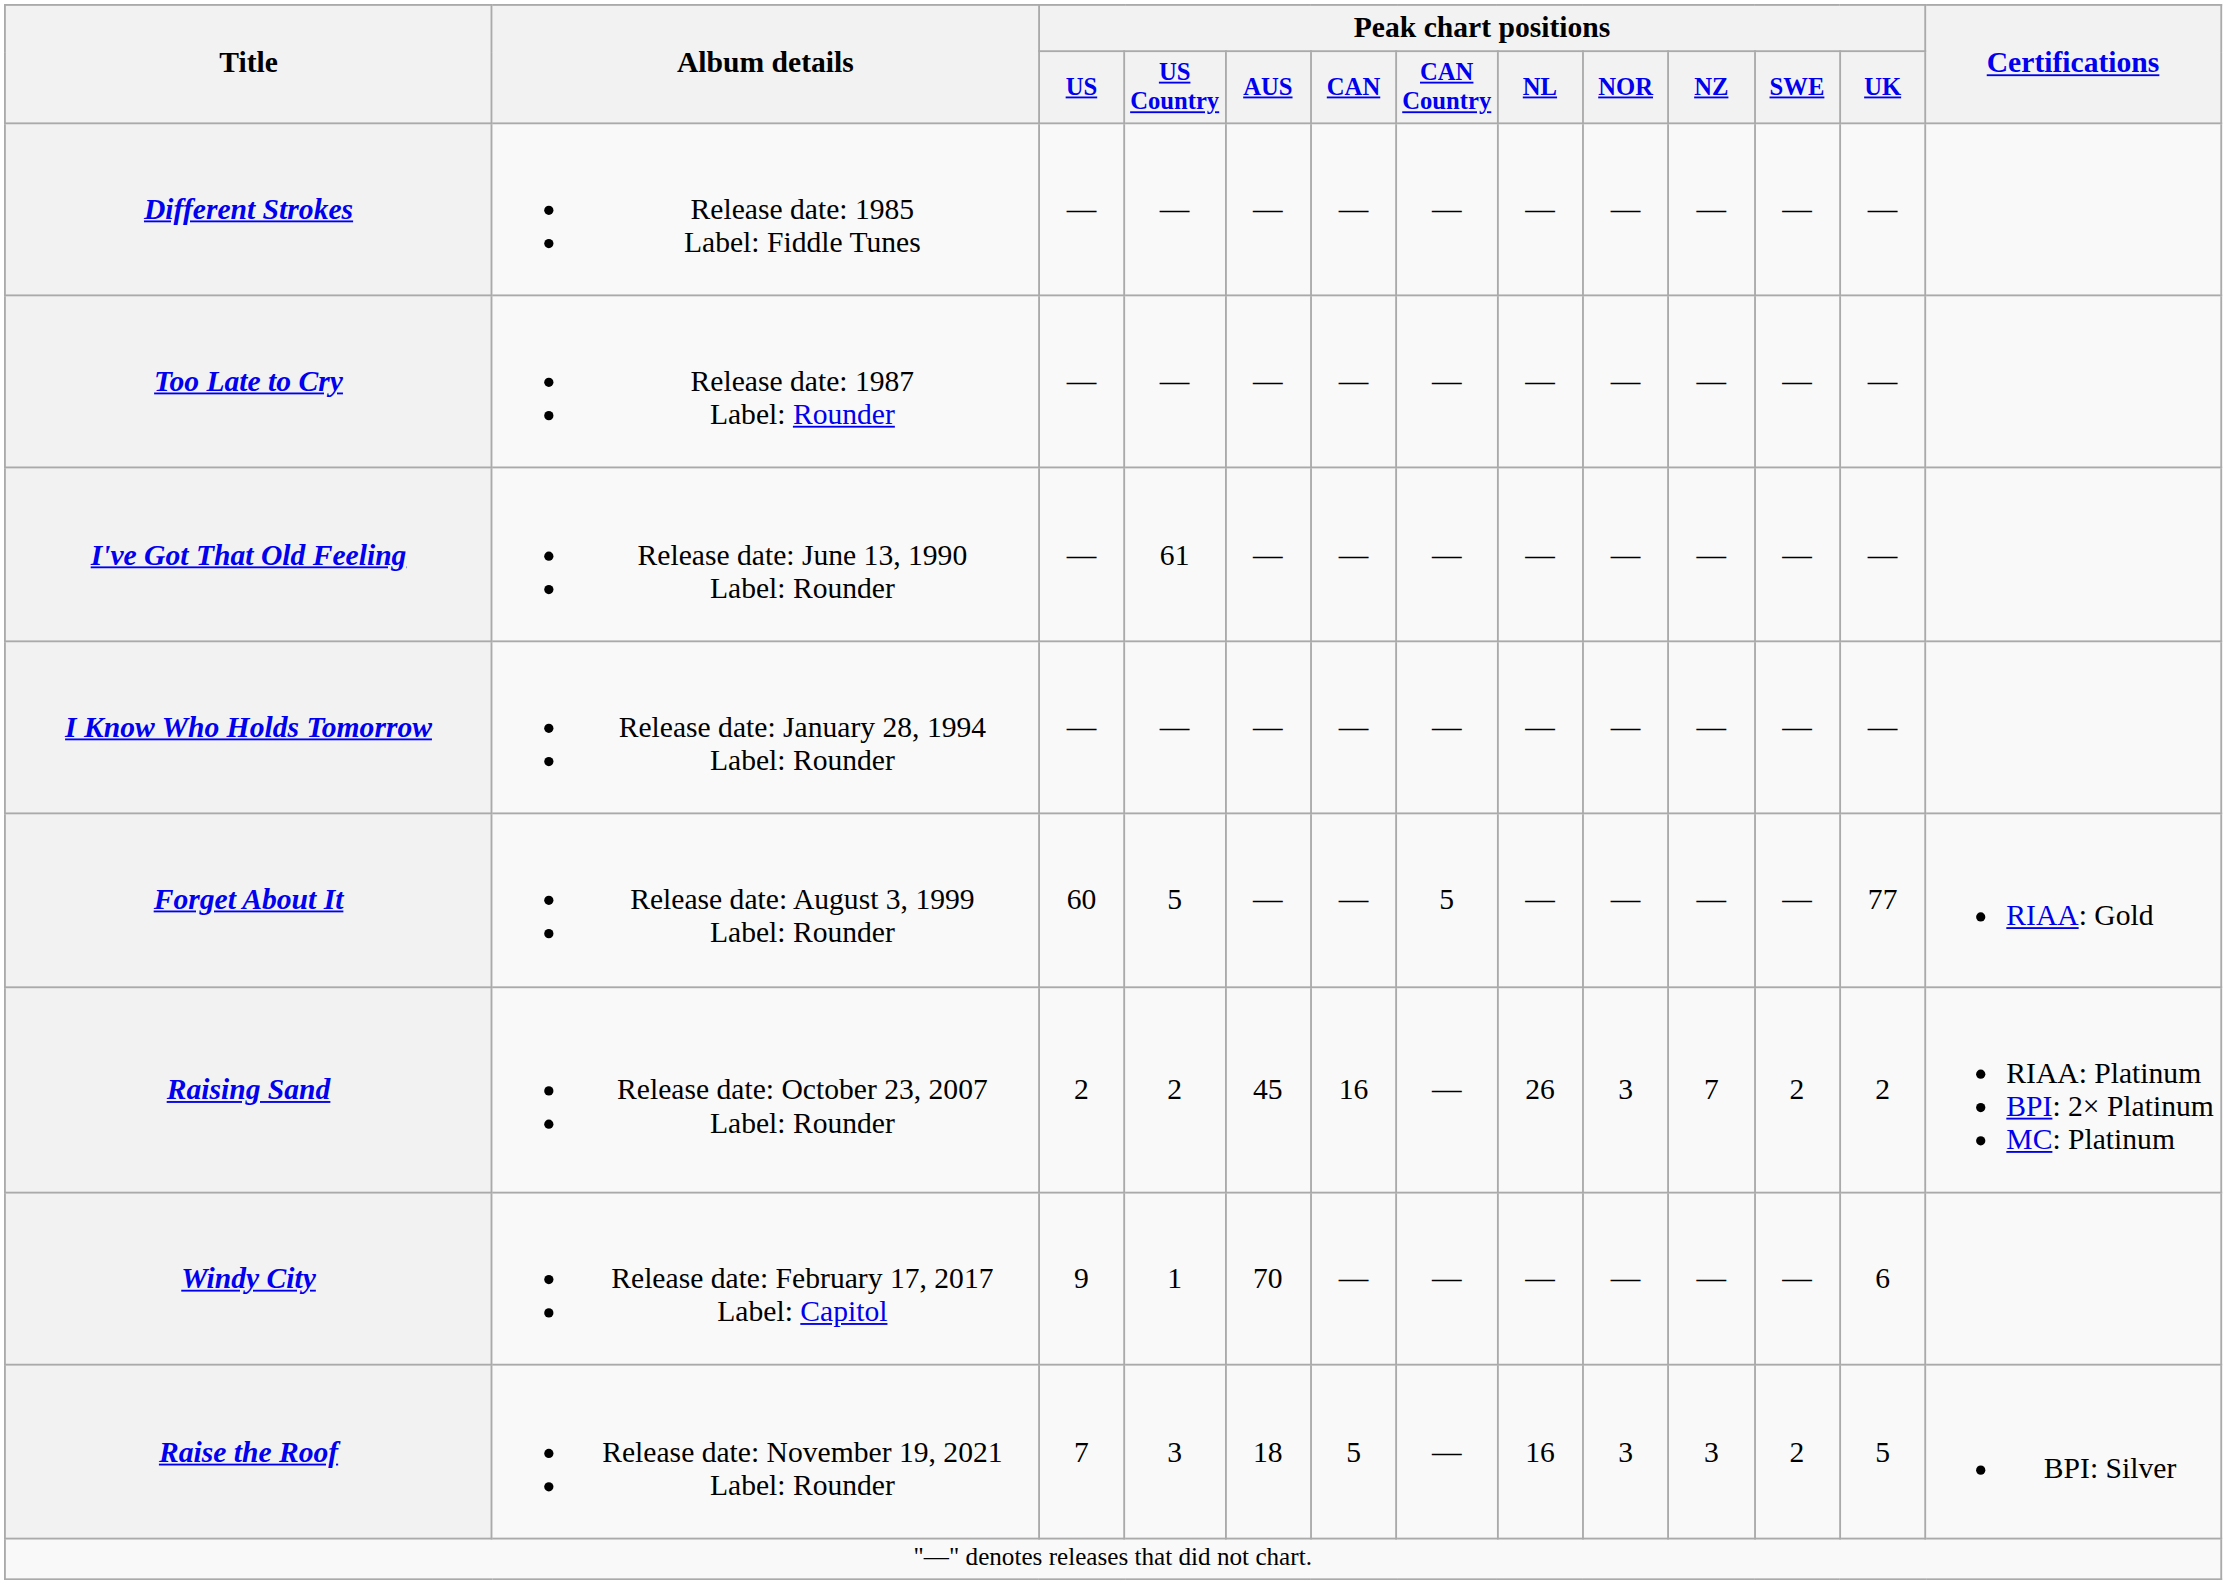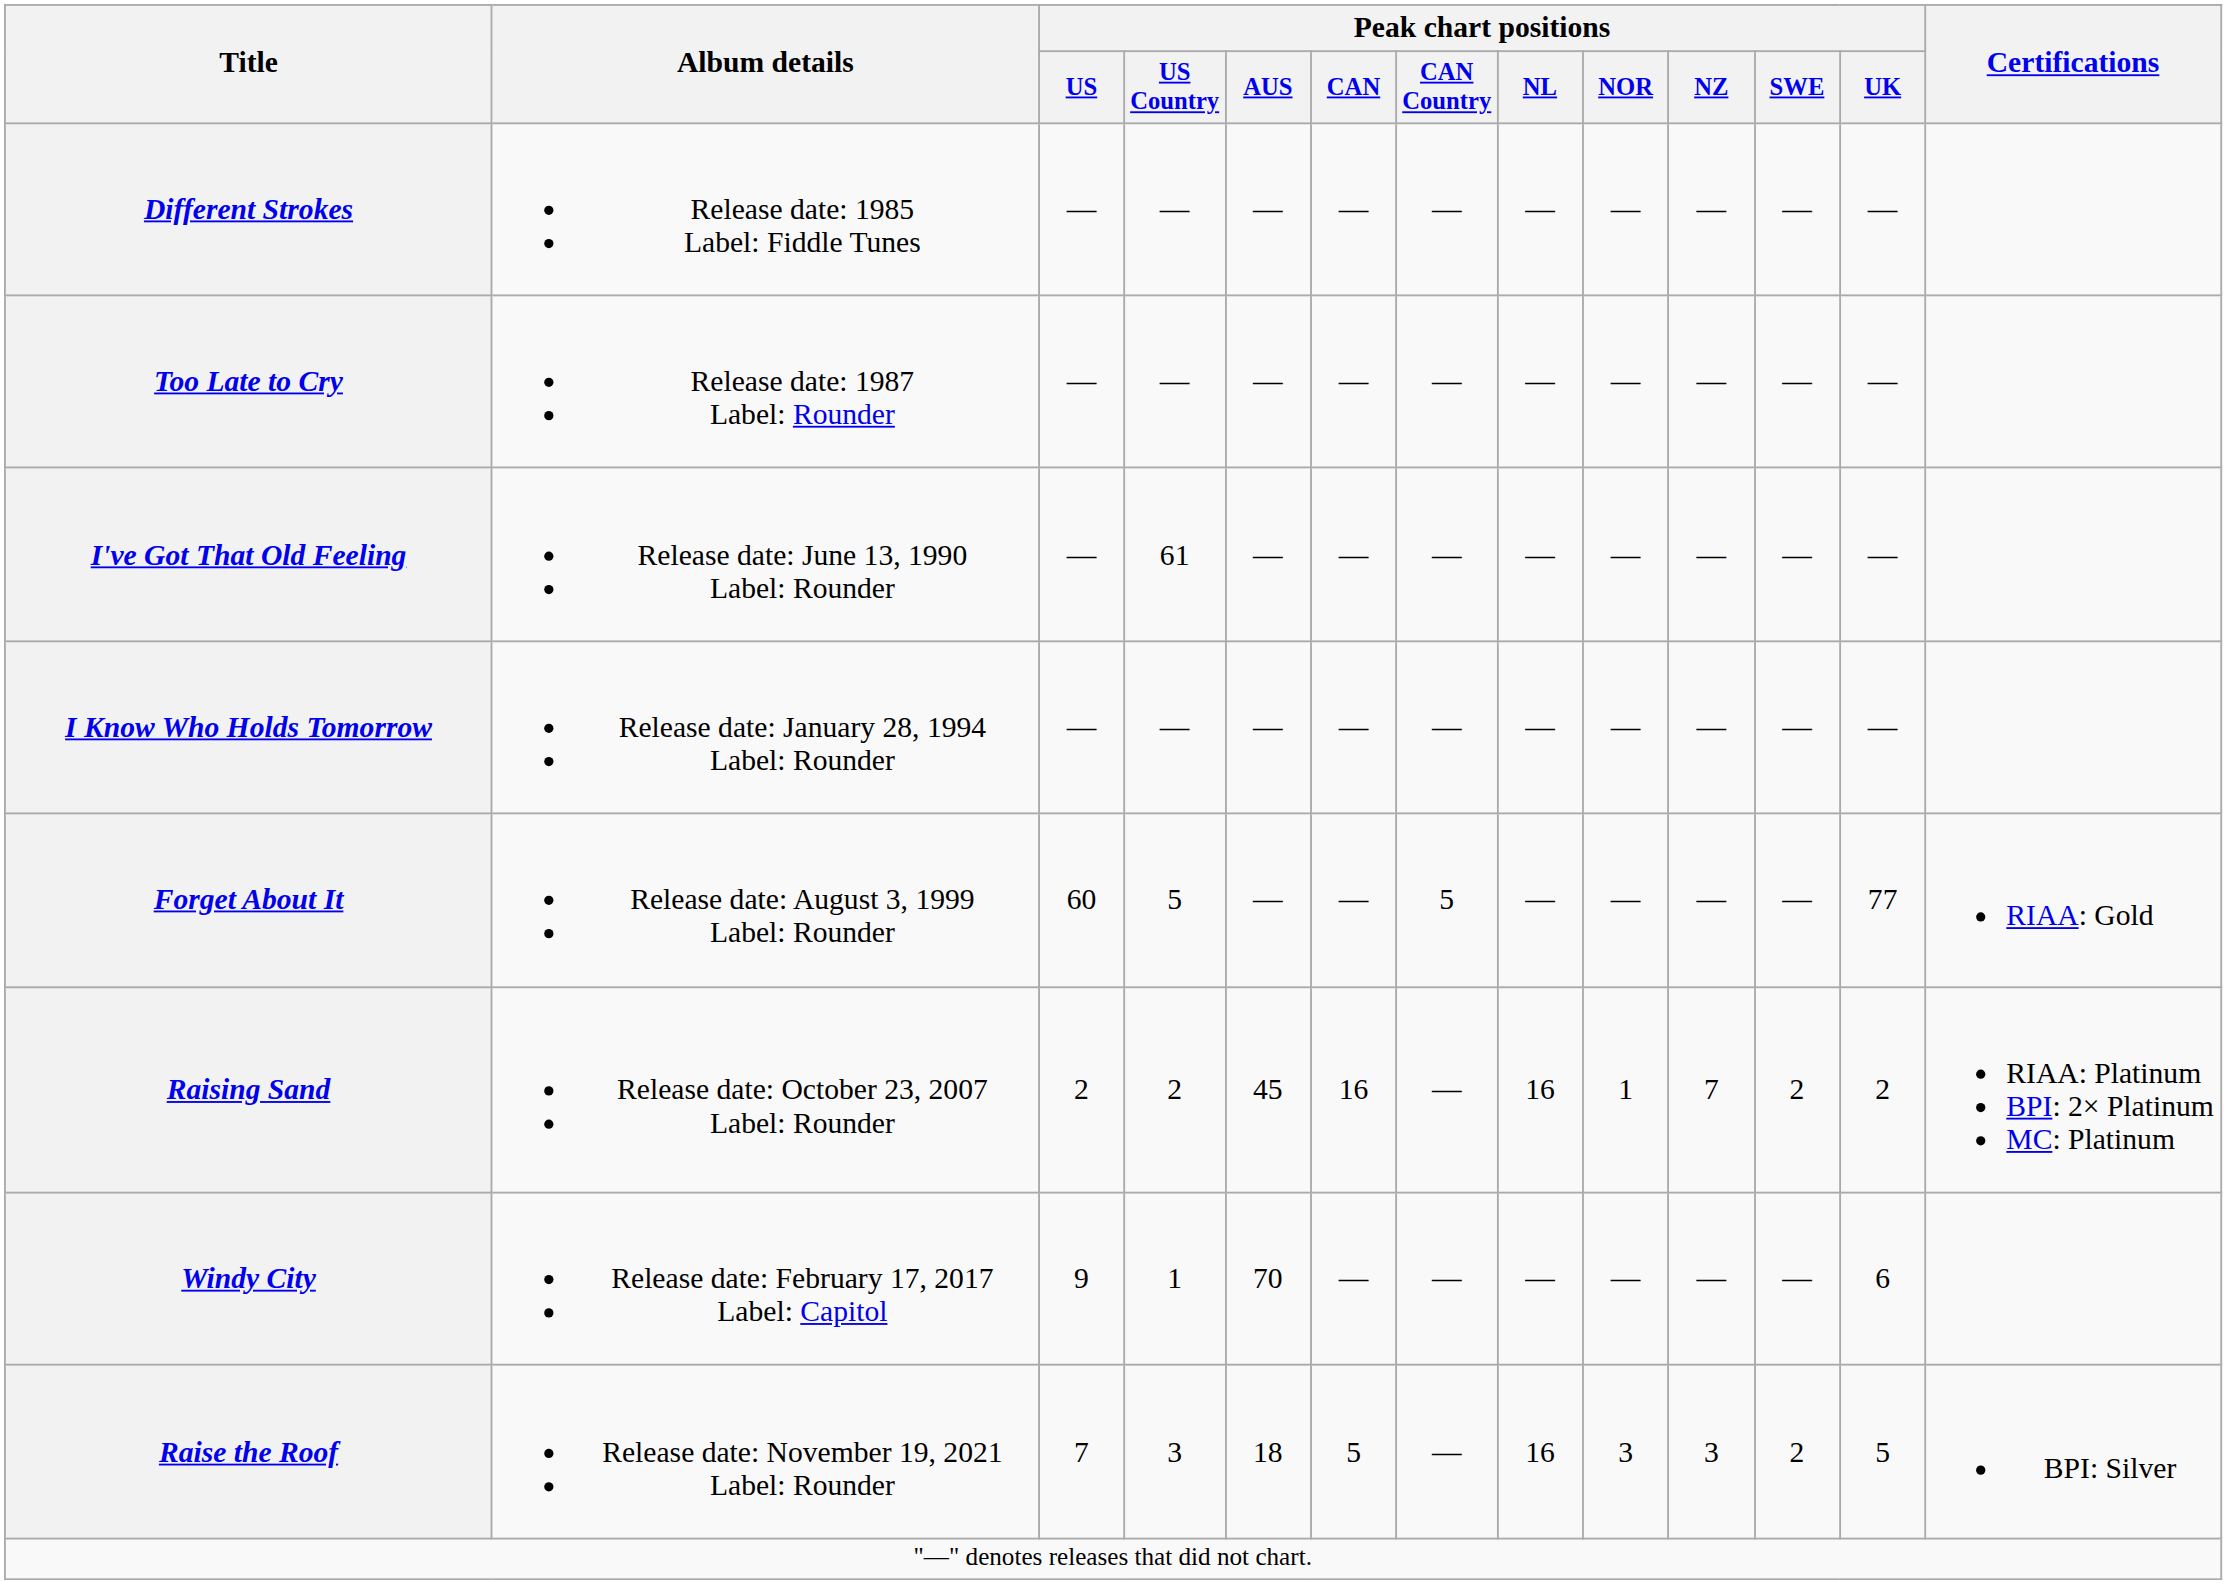Raising Sand | Peak chart positions / NL: 26 -> 16
Raising Sand | Peak chart positions / NOR: 3 -> 1
